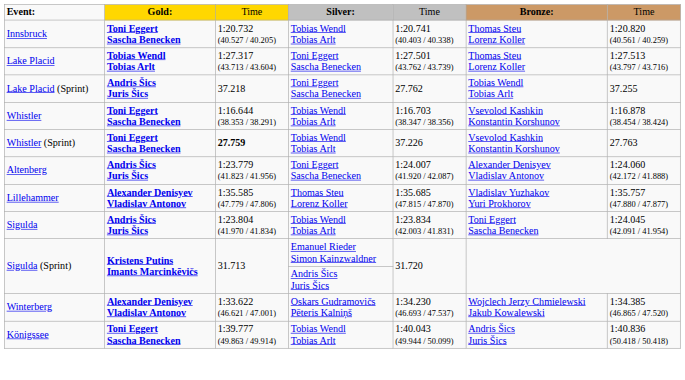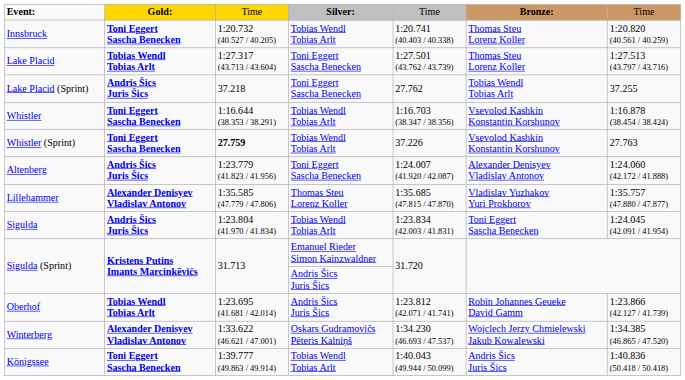+ row: Oberhof | Tobias Wendl Tobias Arlt | 1:23.695 (41.681 / 42.014) | Andris Šics Juris Šics | 1:23.812 (42.071 / 41.741) | Robin Johannes Geueke David Gamm | 1:23.866 (42.127 / 41.739)
